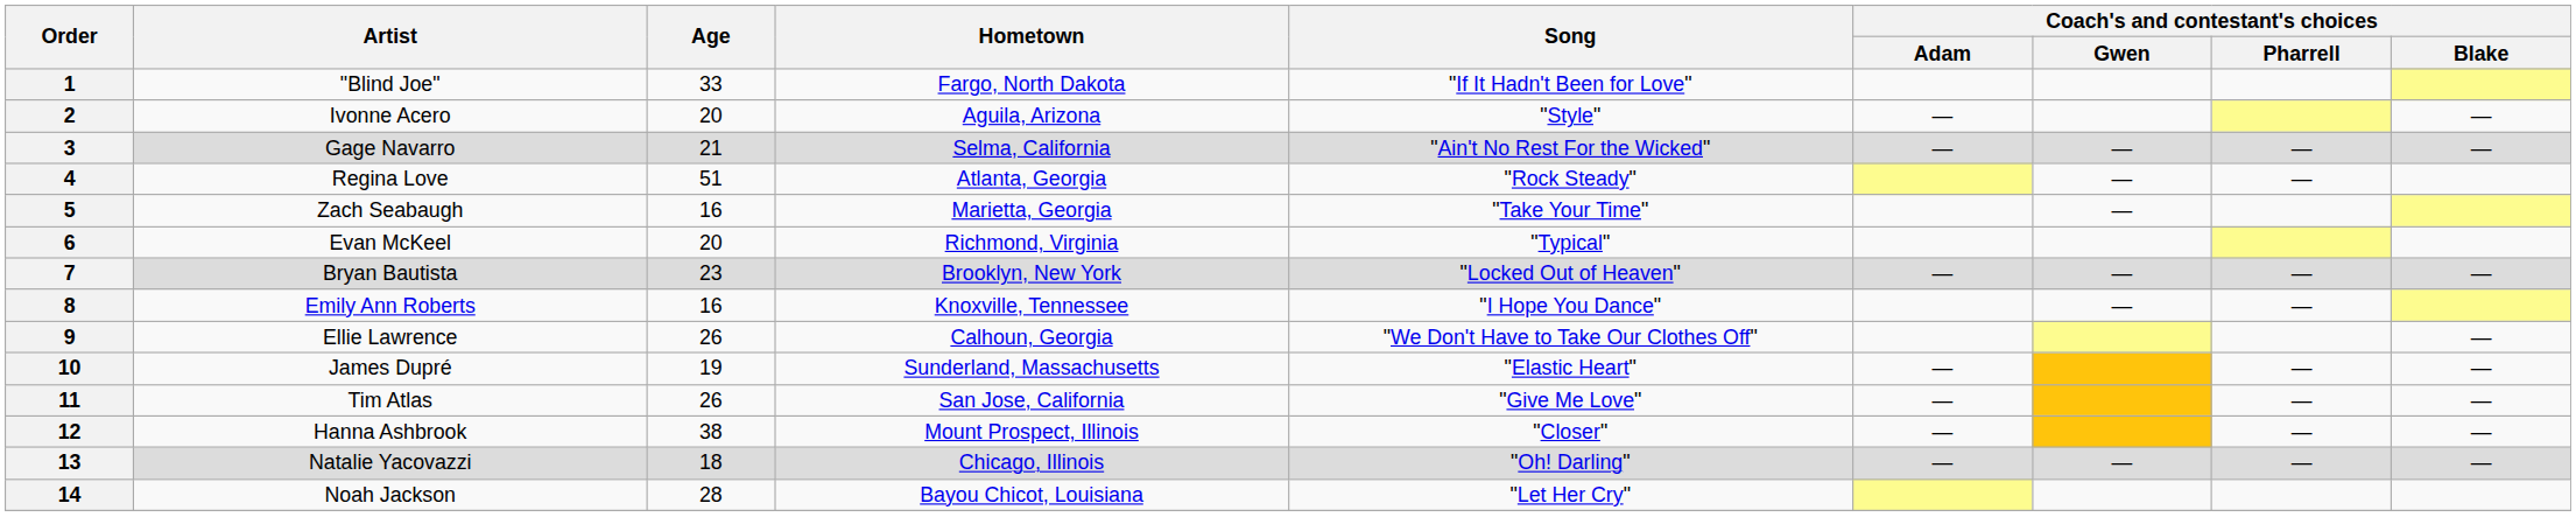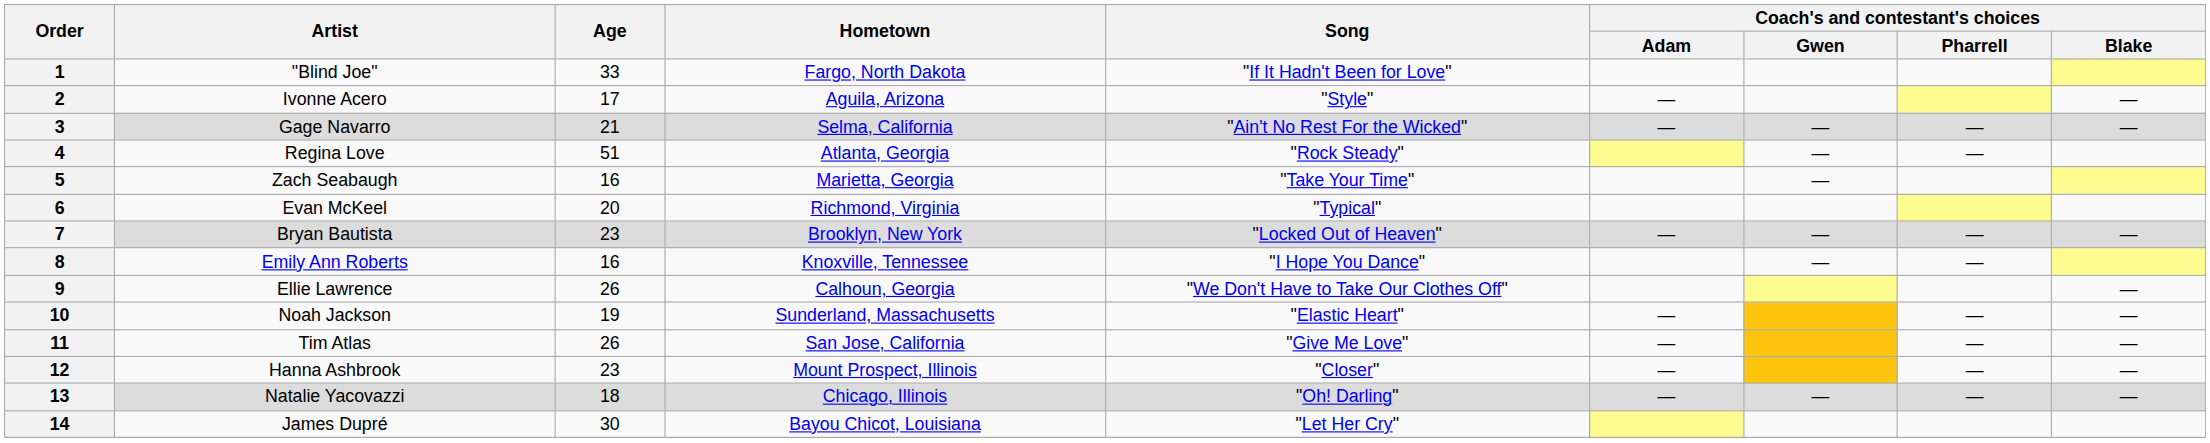2 | Age: 20 -> 17
10 | Artist: James Dupré -> Noah Jackson
12 | Age: 38 -> 23
14 | Artist: Noah Jackson -> James Dupré
14 | Age: 28 -> 30
